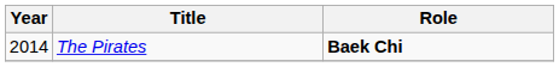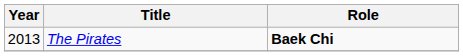The Pirates | Year: 2014 -> 2013
